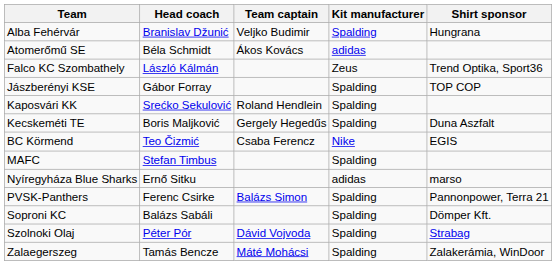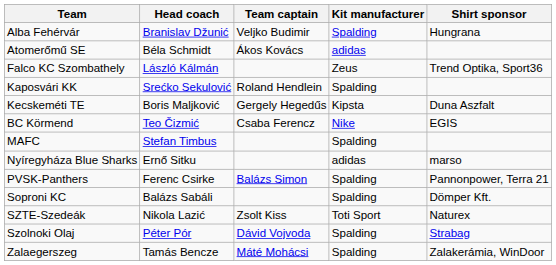- row: Jászberényi KSE | Gábor Forray | Spalding | TOP COP
Kecskeméti TE | Kit manufacturer: Spalding -> Kipsta
+ row: SZTE-Szedeák | Nikola Lazić | Zsolt Kiss | Toti Sport | Naturex
